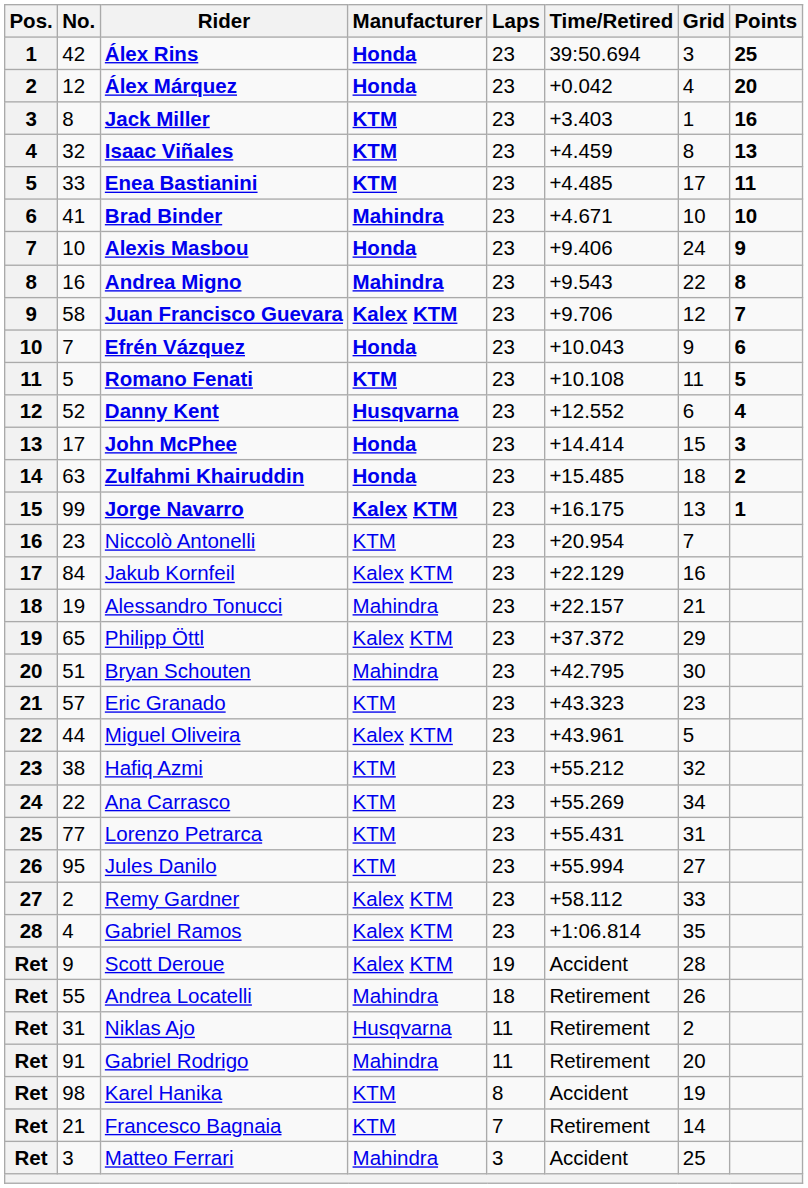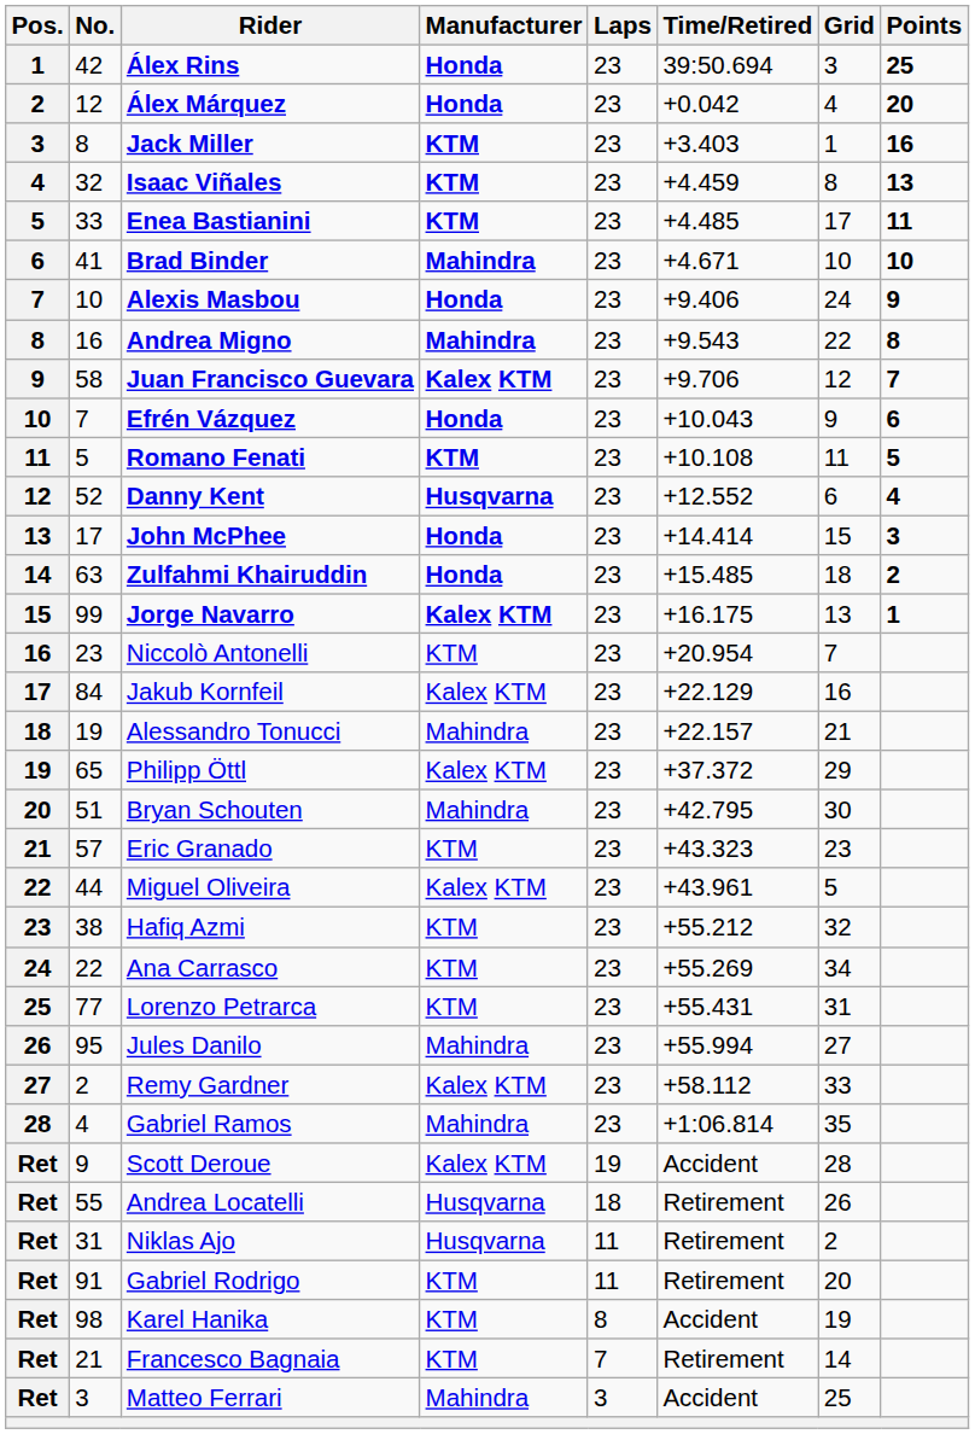Jules Danilo | Manufacturer: KTM -> Mahindra
Gabriel Ramos | Manufacturer: Kalex KTM -> Mahindra
Andrea Locatelli | Manufacturer: Mahindra -> Husqvarna
Gabriel Rodrigo | Manufacturer: Mahindra -> KTM
